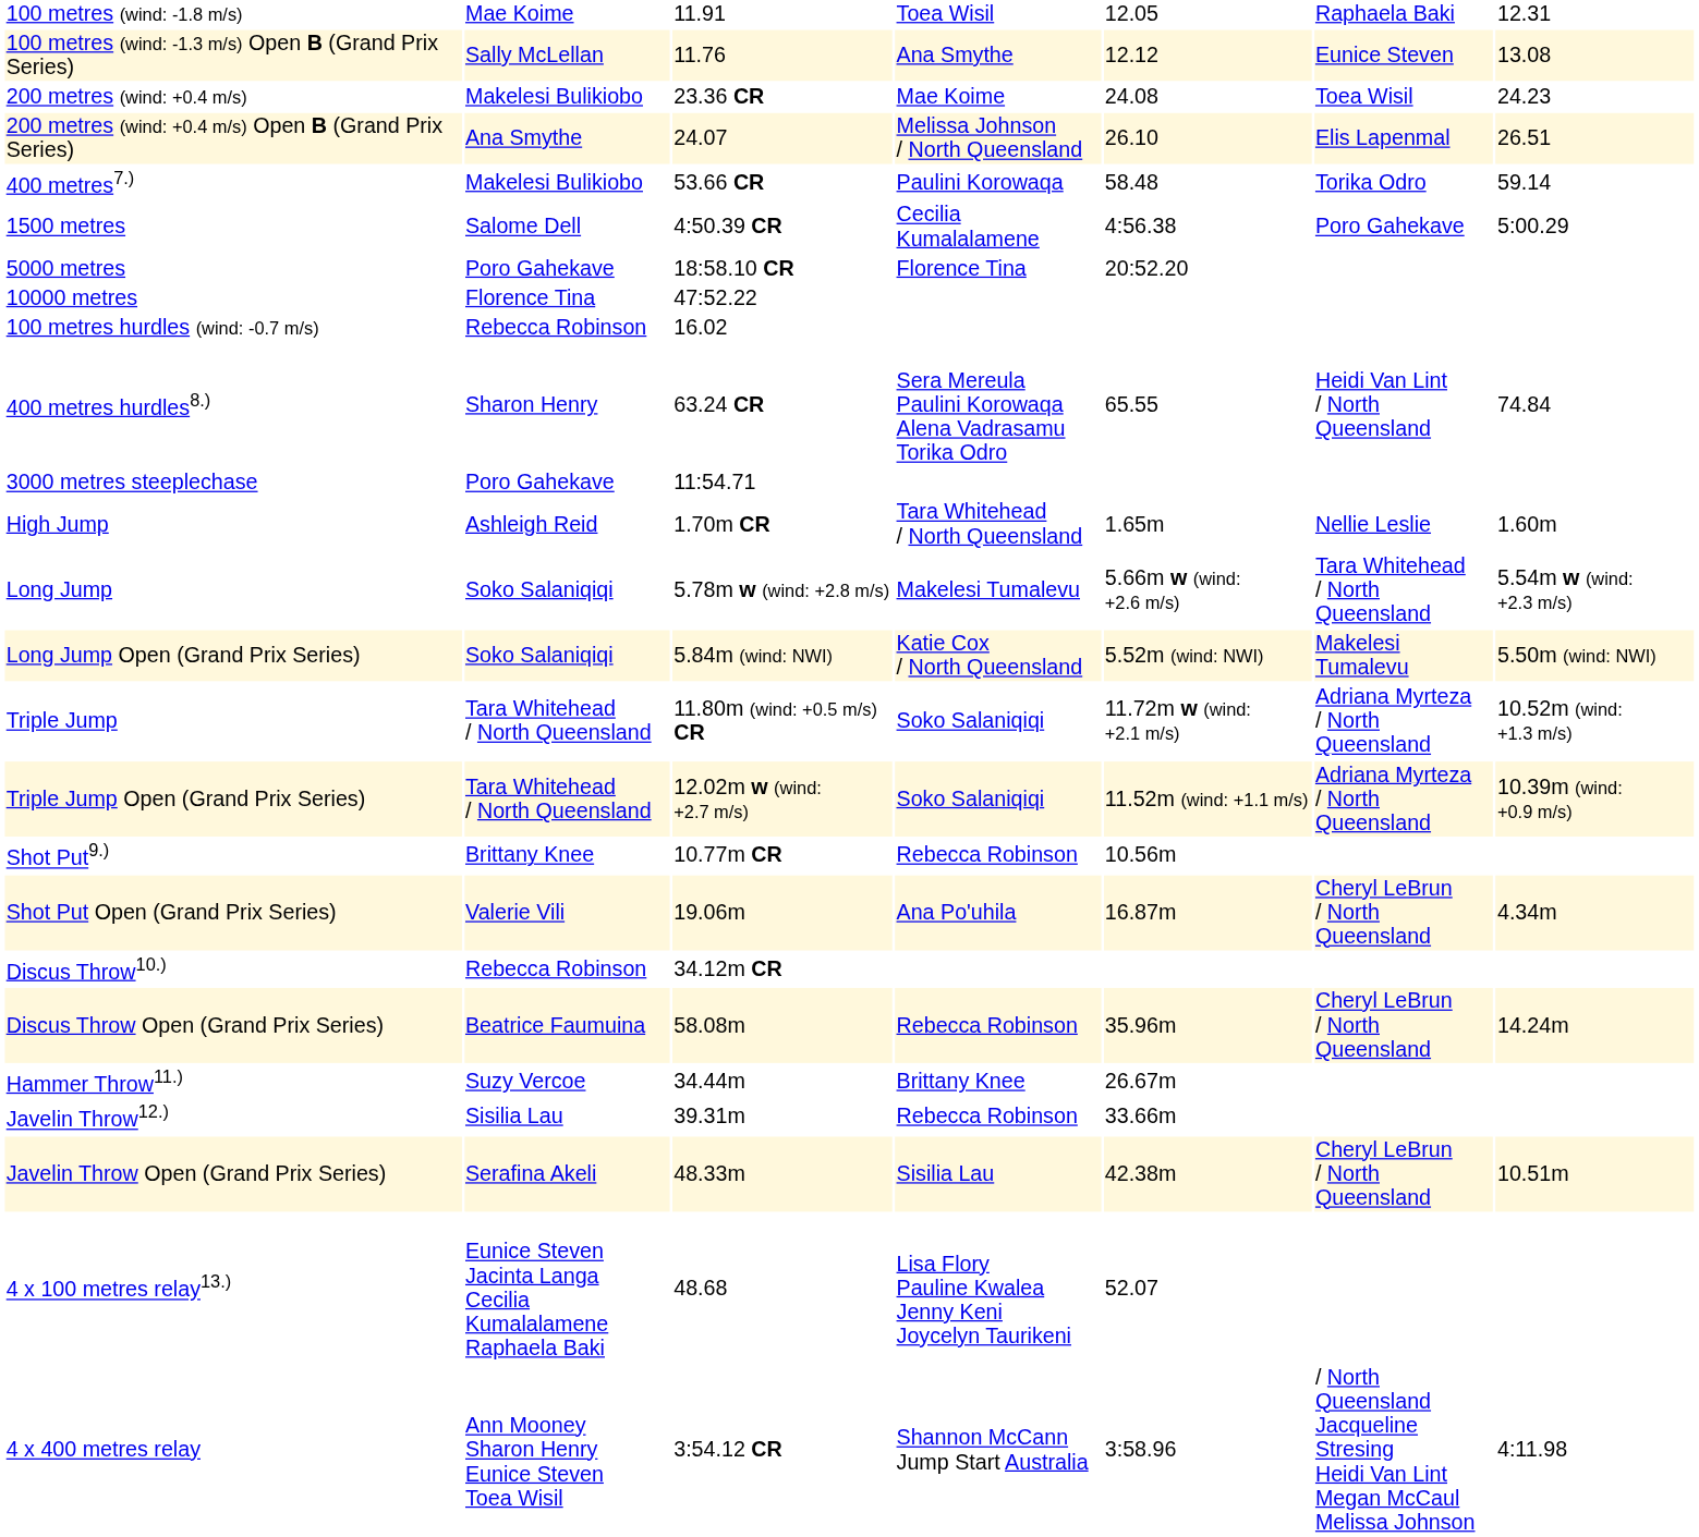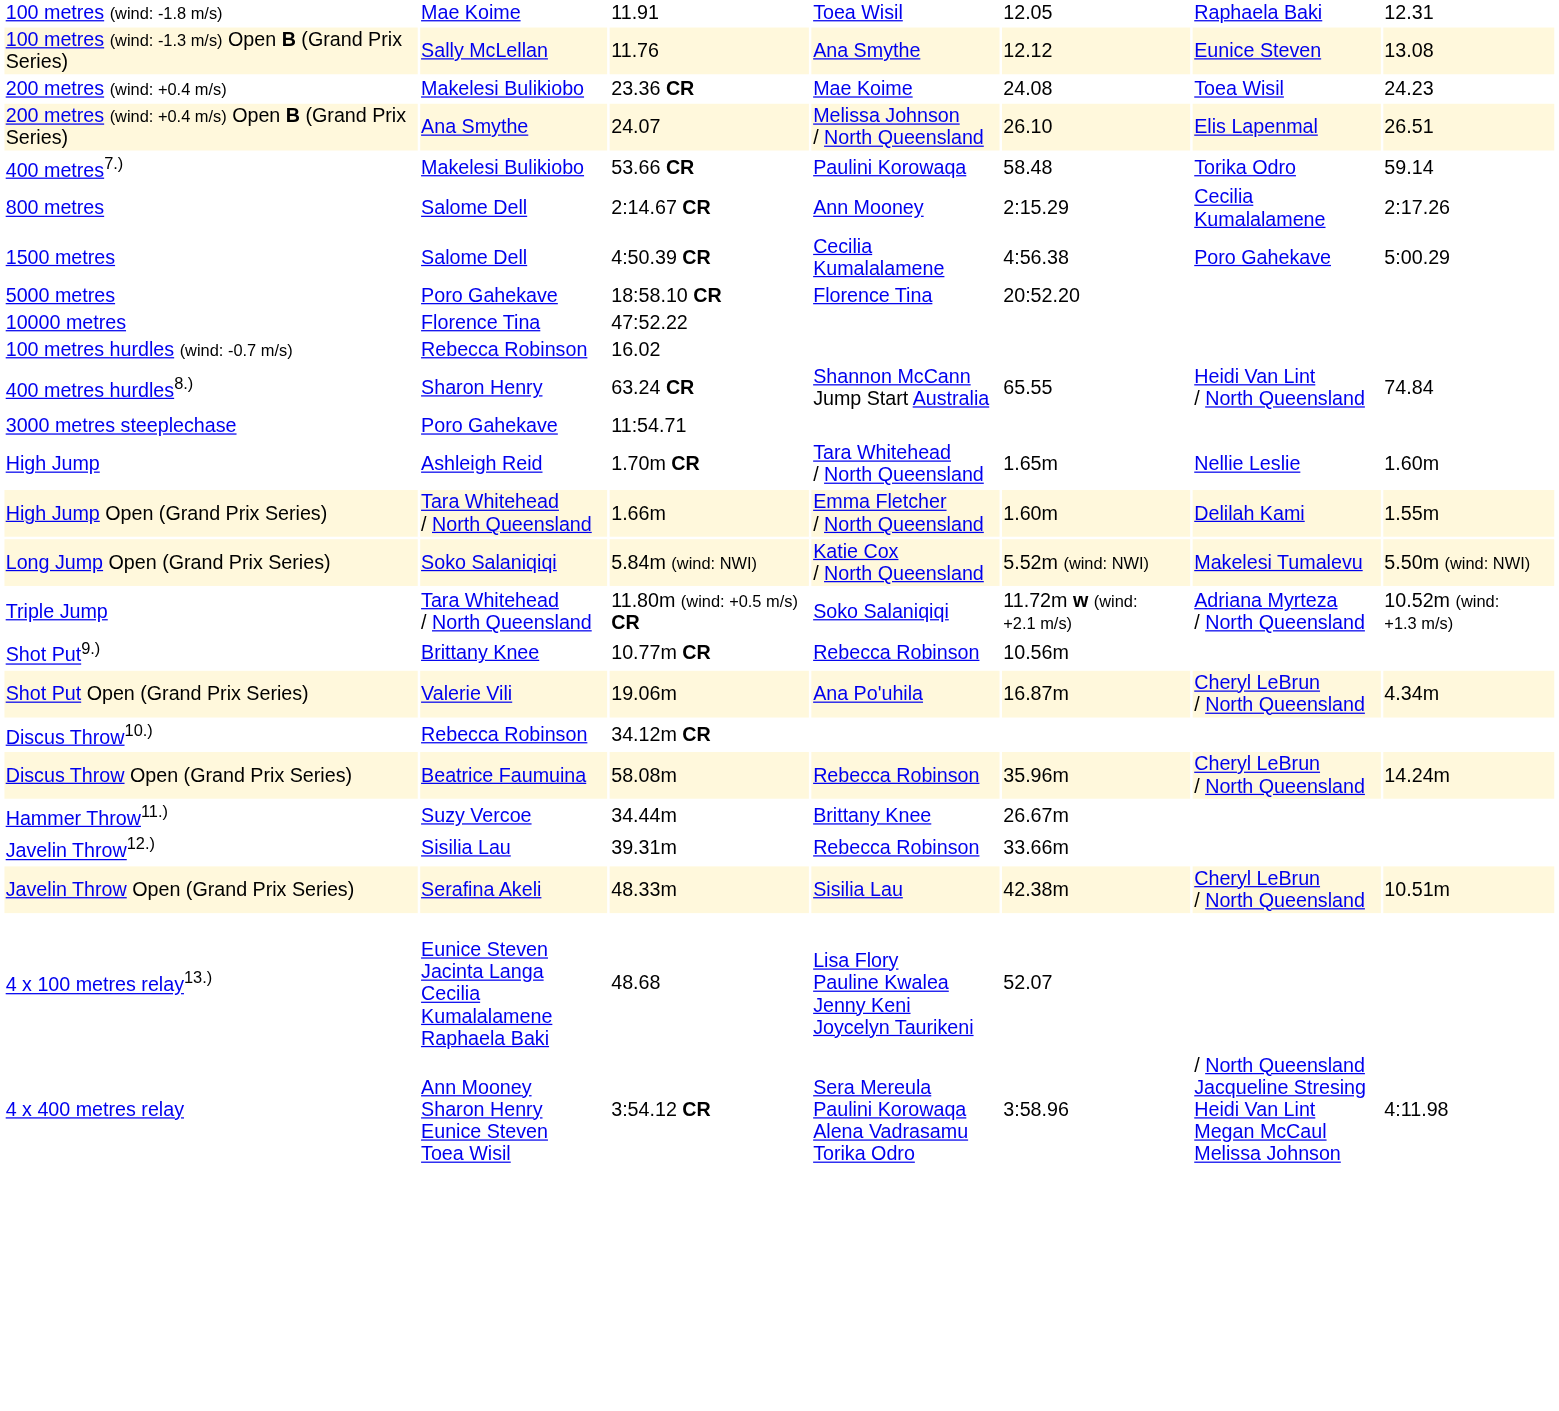+ row: 800 metres | Salome Dell | 2:14.67 CR | Ann Mooney | 2:15.29 | Cecilia Kumalalamene | 2:17.26
400 metres hurdles8.) | column 4: Sera Mereula Paulini Korowaqa Alena Vadrasamu Torika Odro -> Shannon McCann Jump Start Australia
+ row: High Jump Open (Grand Prix Series) | Tara Whitehead / North Queensland | 1.66m | Emma Fletcher / North Queensland | 1.60m | Delilah Kami | 1.55m
- row: Long Jump | Soko Salaniqiqi | 5.78m w (wind: +2.8 m/s) | Makelesi Tumalevu | 5.66m w (wind: +2.6 m/s) | Tara Whitehead / North Queensland | 5.54m w (wind: +2.3 m/s)
- row: Triple Jump Open (Grand Prix Series) | Tara Whitehead / North Queensland | 12.02m w (wind: +2.7 m/s) | Soko Salaniqiqi | 11.52m (wind: +1.1 m/s) | Adriana Myrteza / North Queensland | 10.39m (wind: +0.9 m/s)
4 x 400 metres relay | column 4: Shannon McCann Jump Start Australia -> Sera Mereula Paulini Korowaqa Alena Vadrasamu Torika Odro
